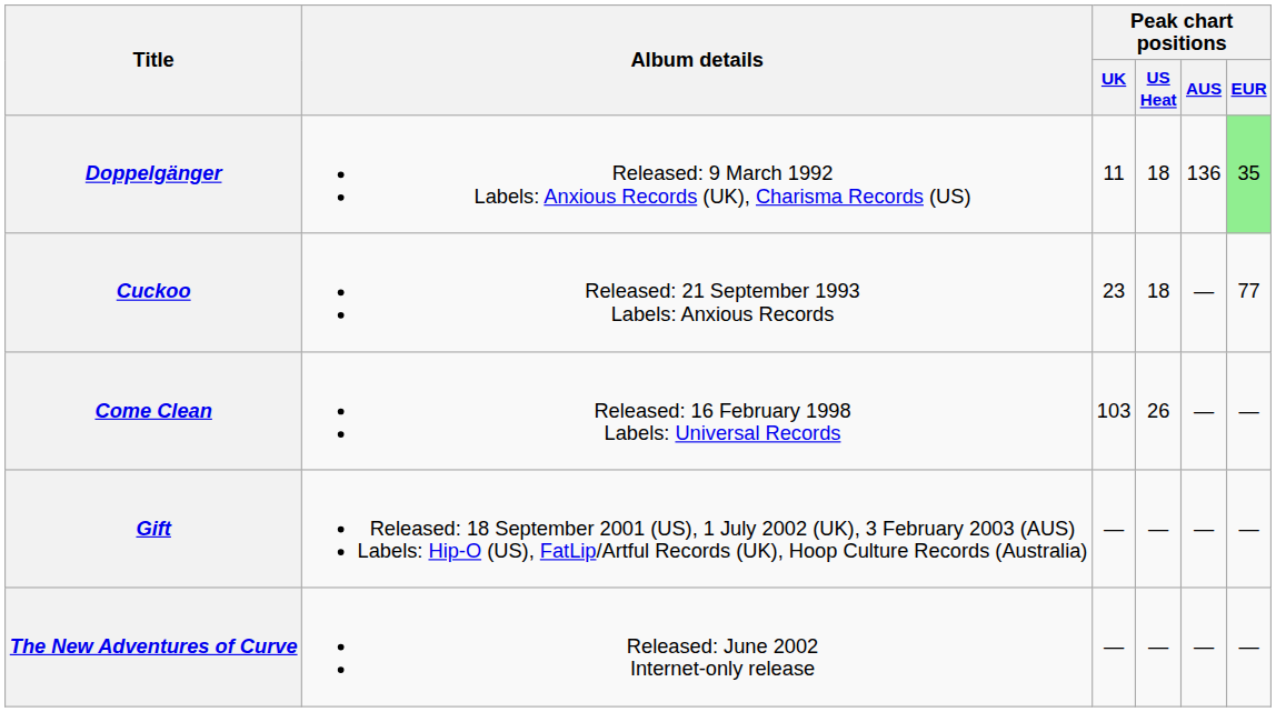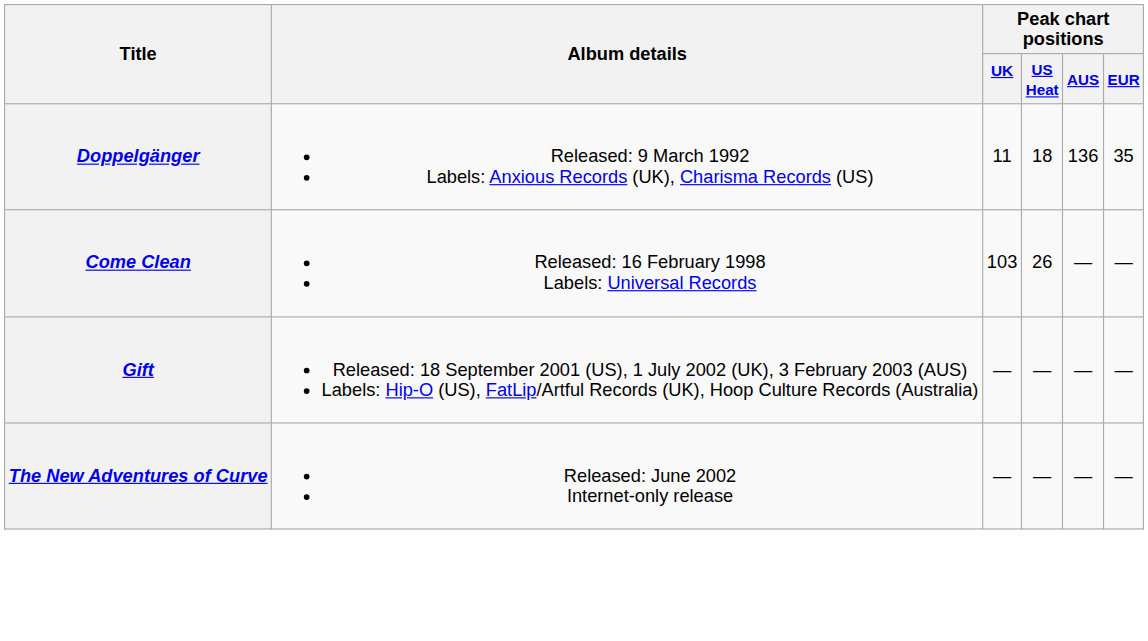Doppelgänger | Peak chart positions / EUR: lightgreen background -> no background
- row: Cuckoo | Released: 21 September 1993 Labels: Anxious Records | 23 | 18 | — | 77
